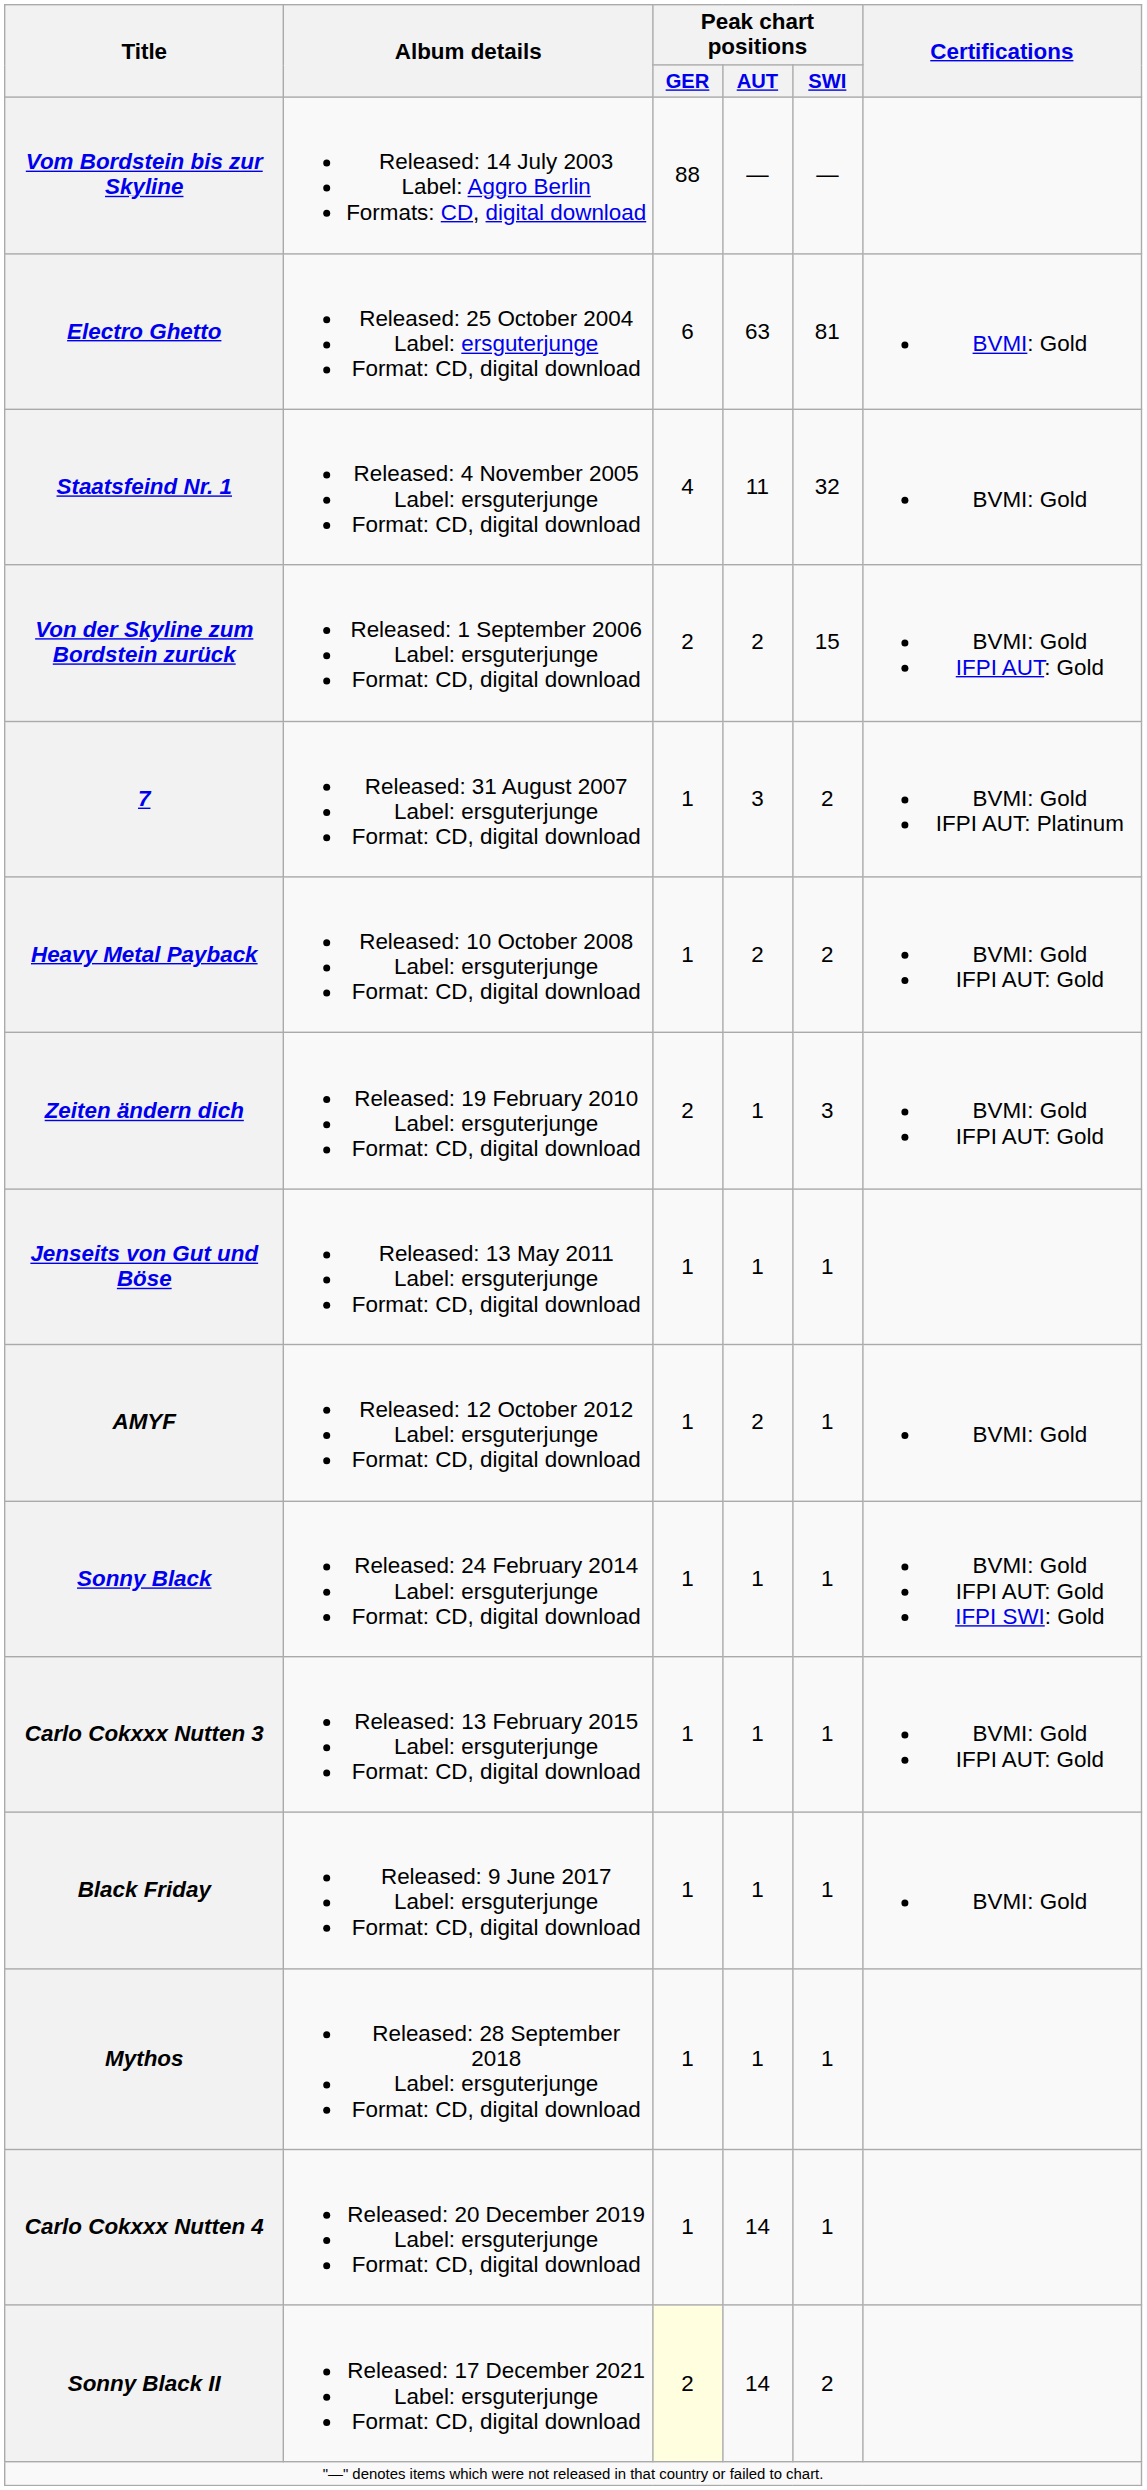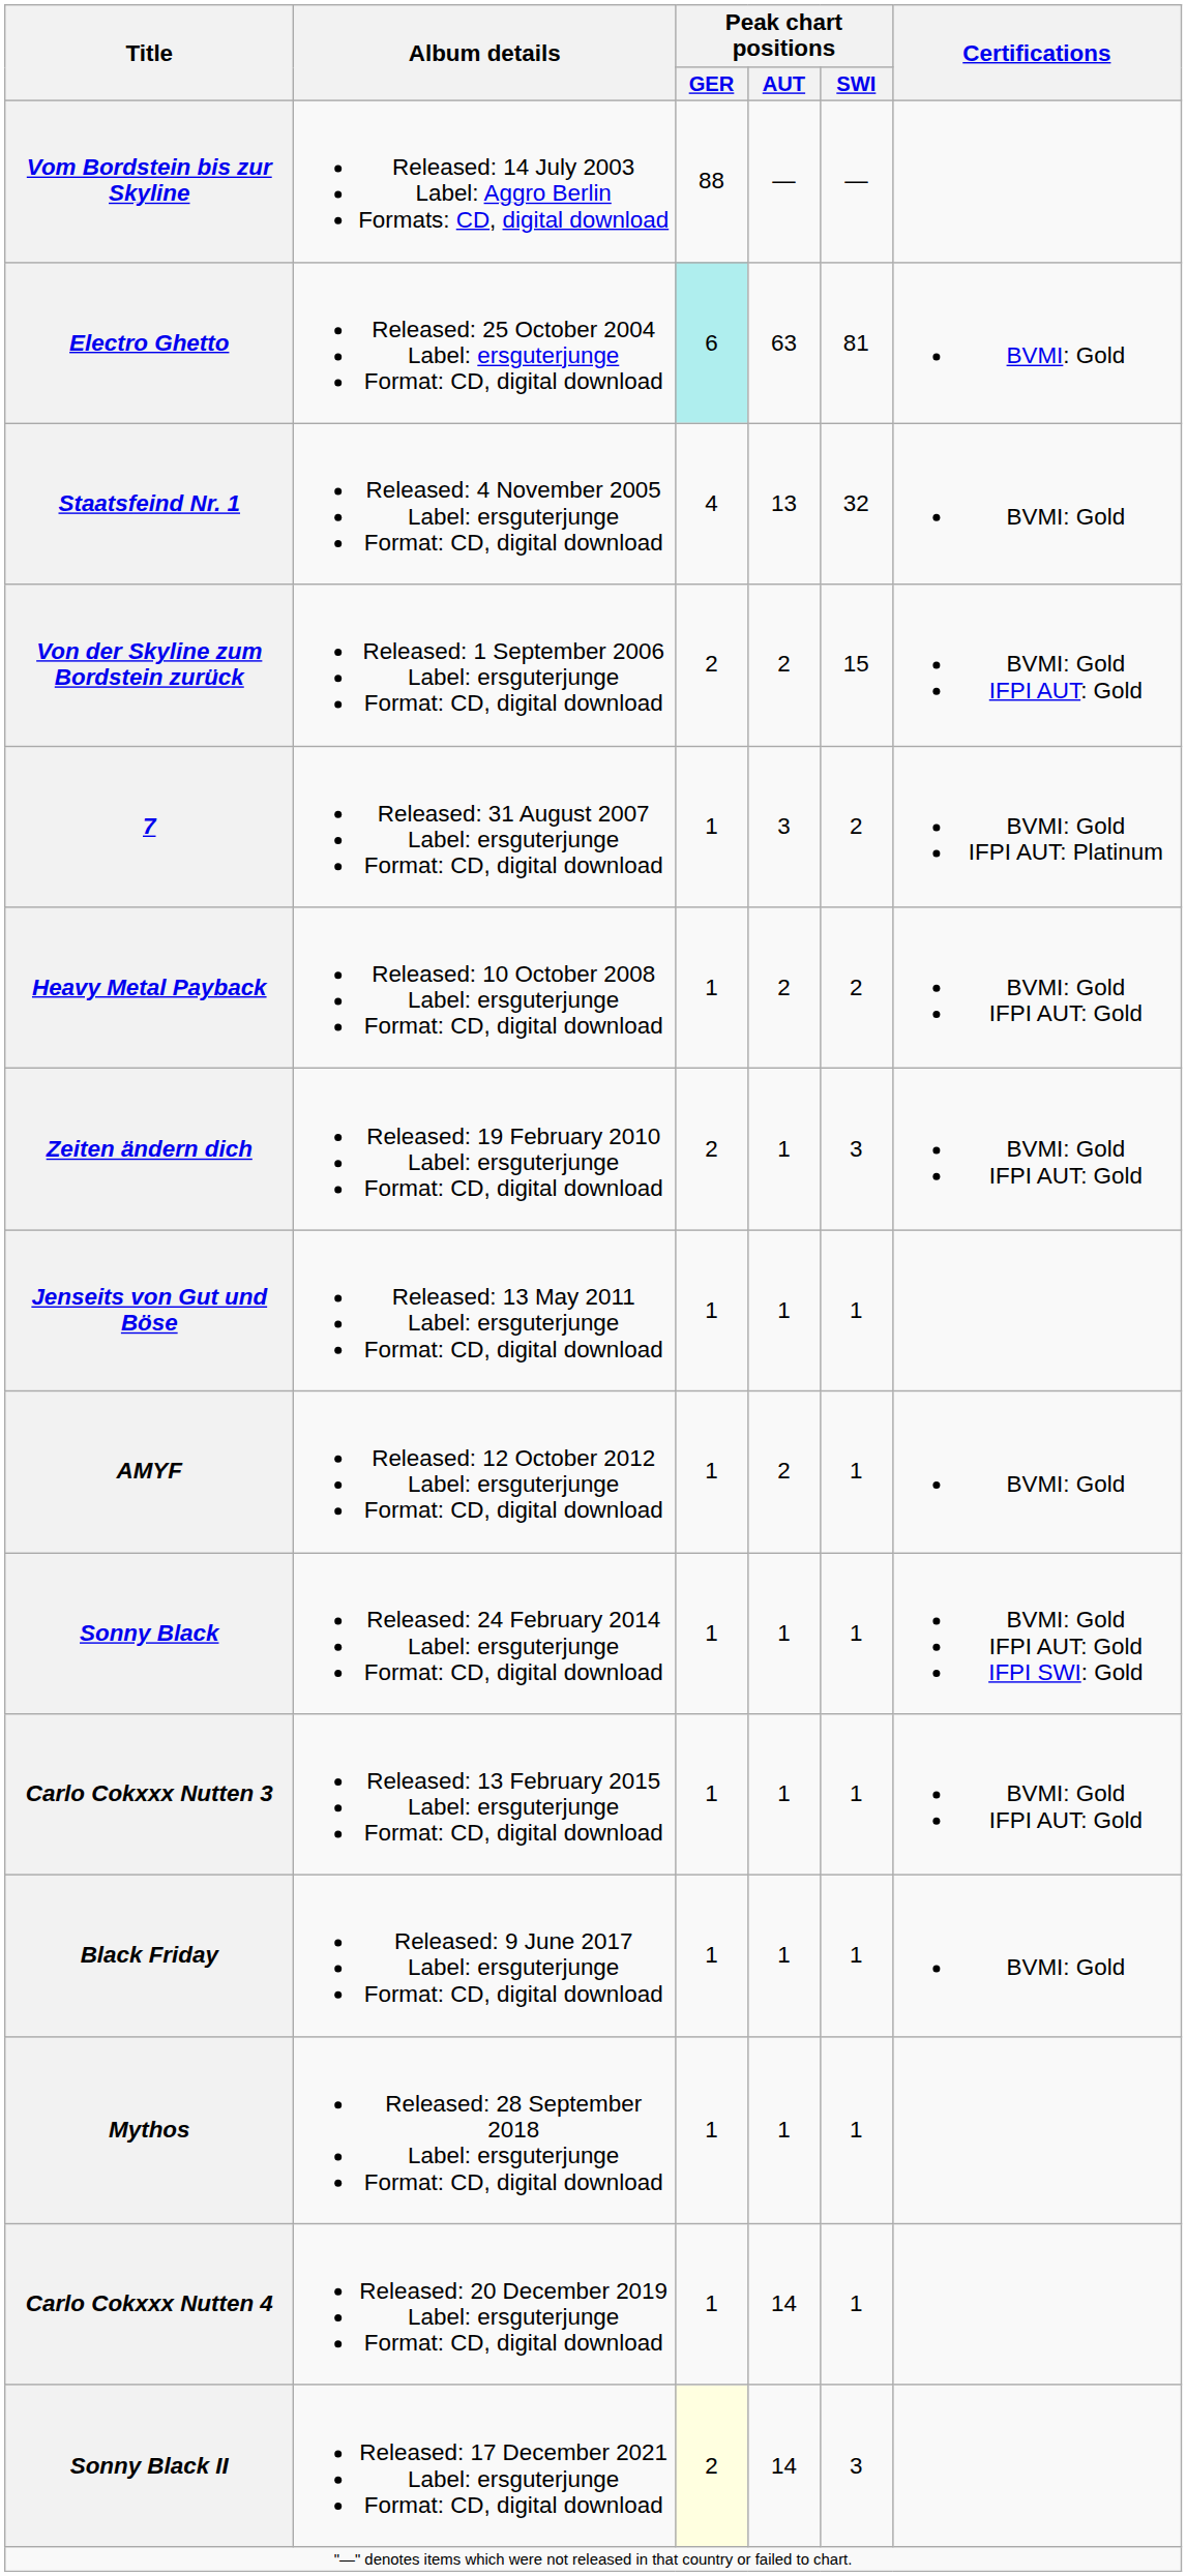Electro Ghetto | Peak chart positions / GER: no background -> paleturquoise background
Staatsfeind Nr. 1 | Peak chart positions / AUT: 11 -> 13
Sonny Black II | Peak chart positions / SWI: 2 -> 3
